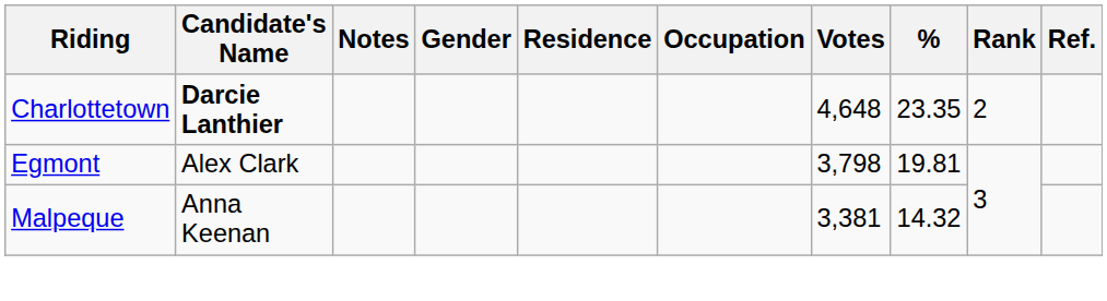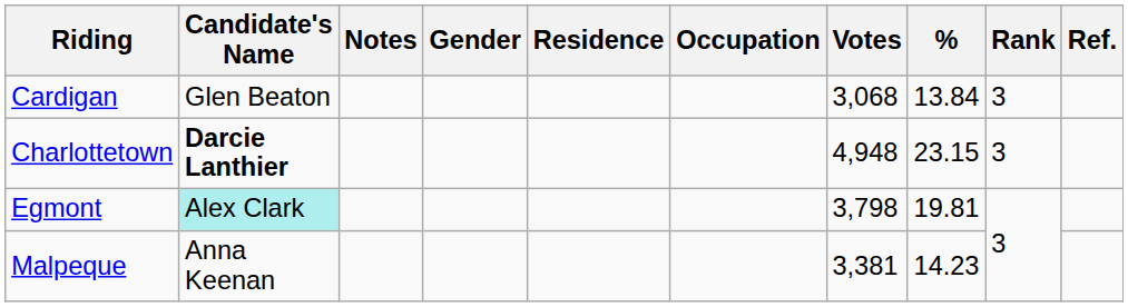+ row: Cardigan | Glen Beaton | 3,068 | 13.84 | 3
Charlottetown | Votes: 4,648 -> 4,948
Charlottetown | %: 23.35 -> 23.15
Charlottetown | Rank: 2 -> 3
Egmont | Candidate's Name: no background -> paleturquoise background
Malpeque | %: 14.32 -> 14.23
